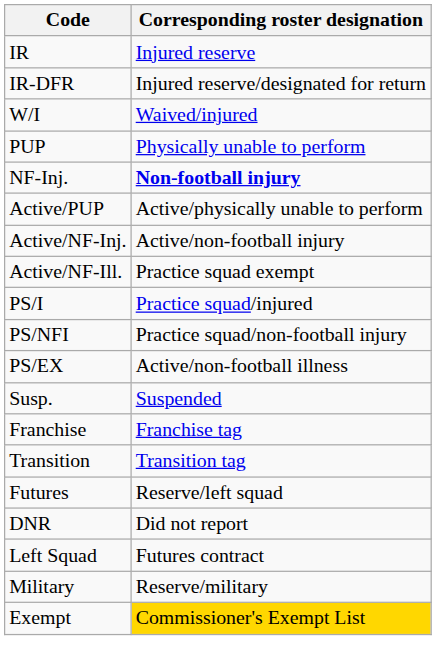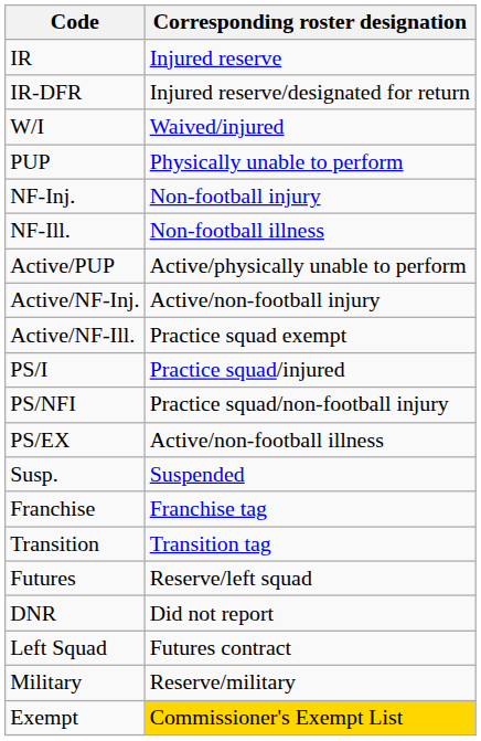NF-Inj. | Corresponding roster designation: bold -> normal
+ row: NF-Ill. | Non-football illness
